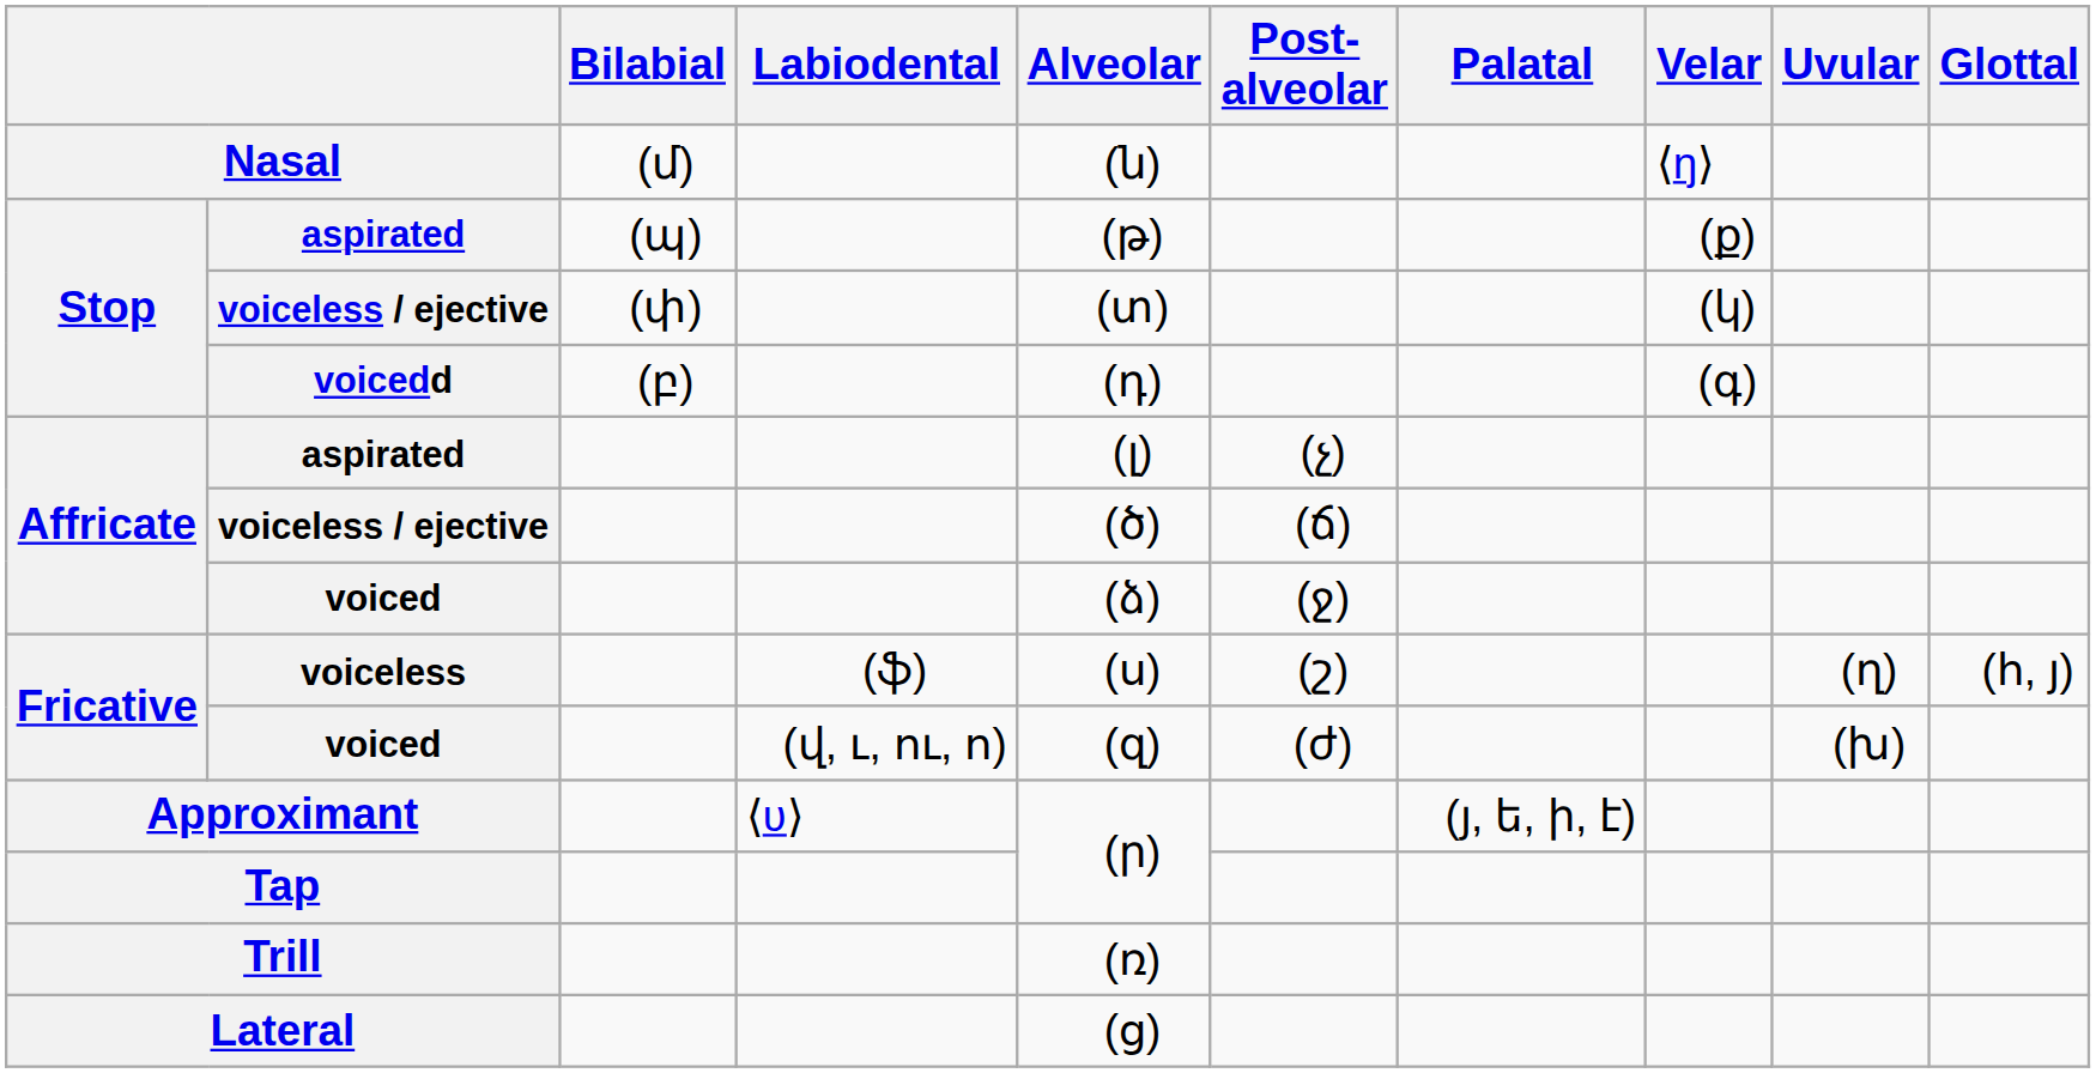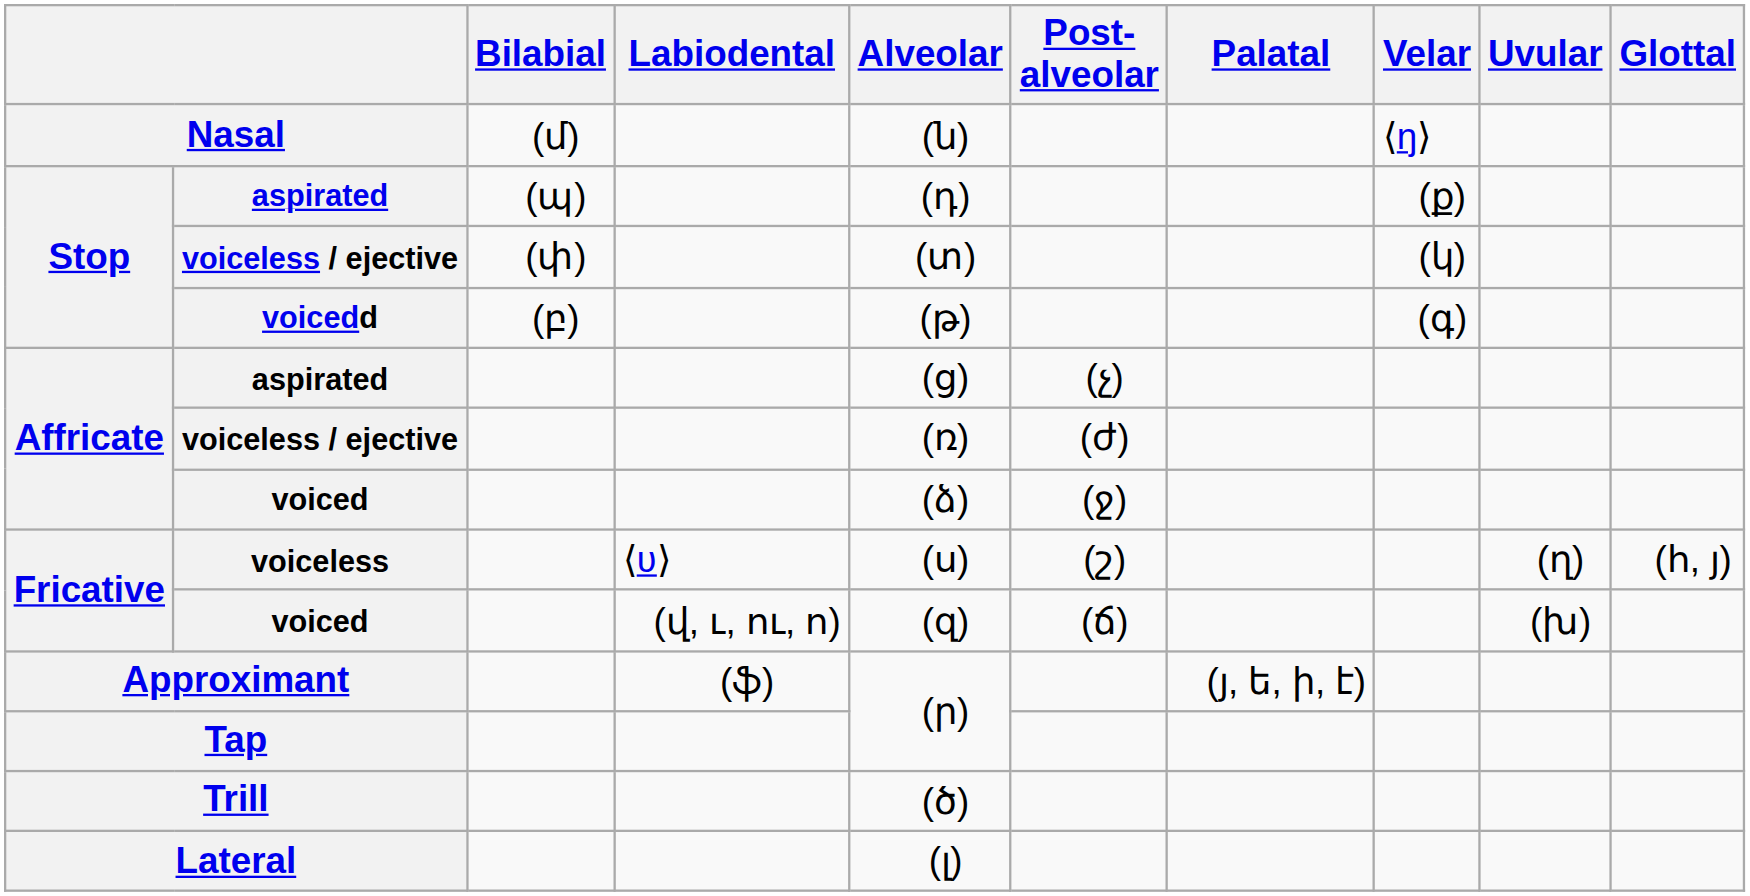Stop / aspirated | Alveolar: (թ) -> (դ)
voicedd | Alveolar: (դ) -> (թ)
Affricate / aspirated | Alveolar: (լ) -> (ց)
Affricate / voiceless / ejective | Alveolar: (ծ) -> (ռ)
Affricate / voiceless / ejective | Post- alveolar: (ճ) -> (ժ)
voiceless | Labiodental: (ֆ) -> ⟨ʋ⟩
Fricative / voiced | Post- alveolar: (ժ) -> (ճ)
Approximant | Labiodental: ⟨ʋ⟩ -> (ֆ)
Trill | Alveolar: (ռ) -> (ծ)
Lateral | Alveolar: (ց) -> (լ)
